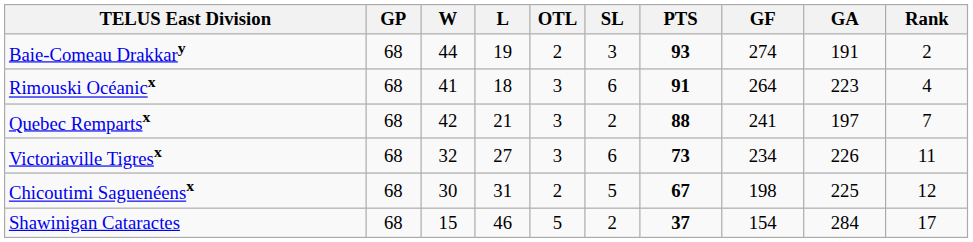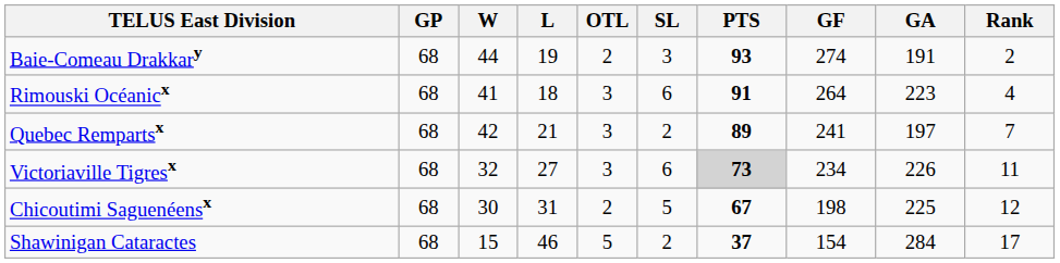Quebec Rempartsx | PTS: 88 -> 89
Victoriaville Tigresx | PTS: no background -> lightgrey background
